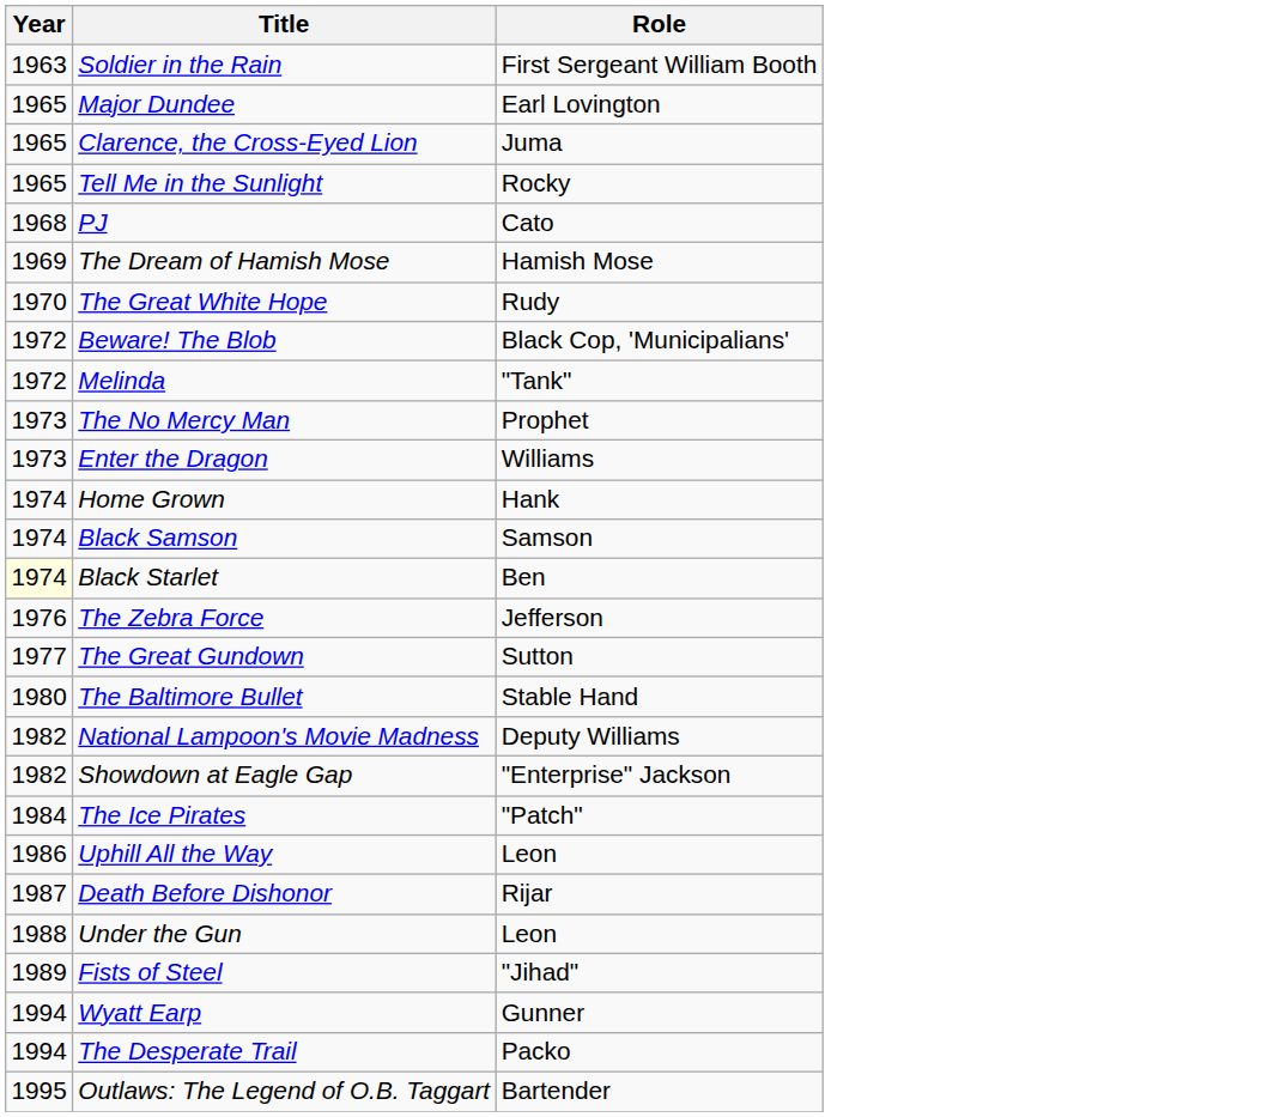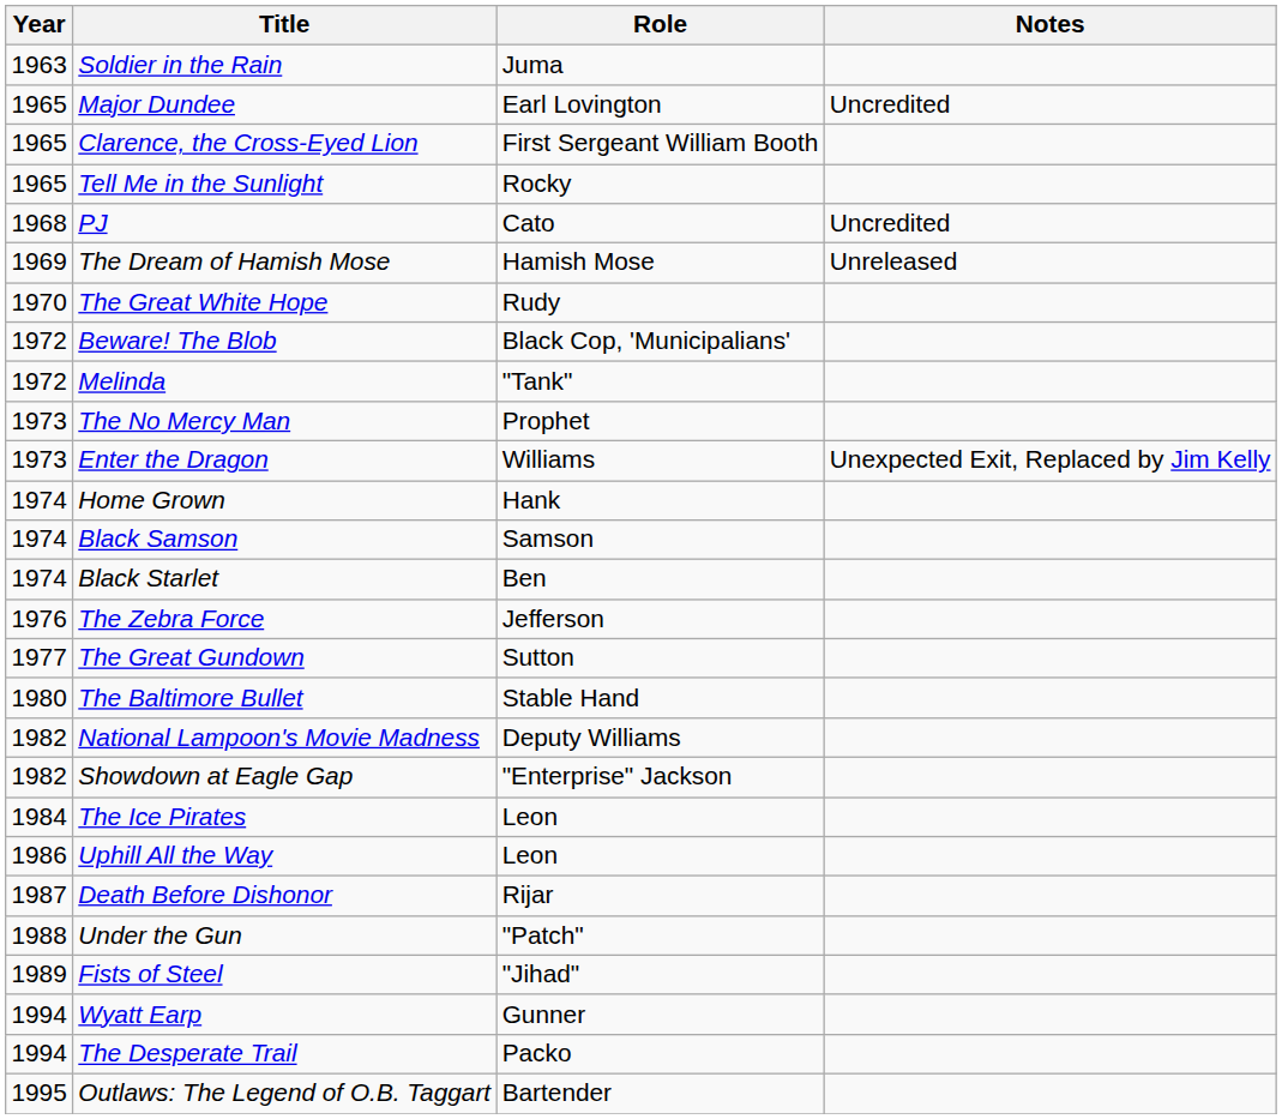+ column: Notes | Uncredited | Uncredited | Unreleased | Unexpected Exit, Replaced by Jim Kelly
Soldier in the Rain | Role: First Sergeant William Booth -> Juma
Clarence, the Cross-Eyed Lion | Role: Juma -> First Sergeant William Booth
Black Starlet | Year: lightyellow background -> no background
The Ice Pirates | Role: "Patch" -> Leon
Under the Gun | Role: Leon -> "Patch"
